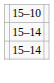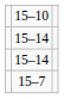+ row: 15–7
